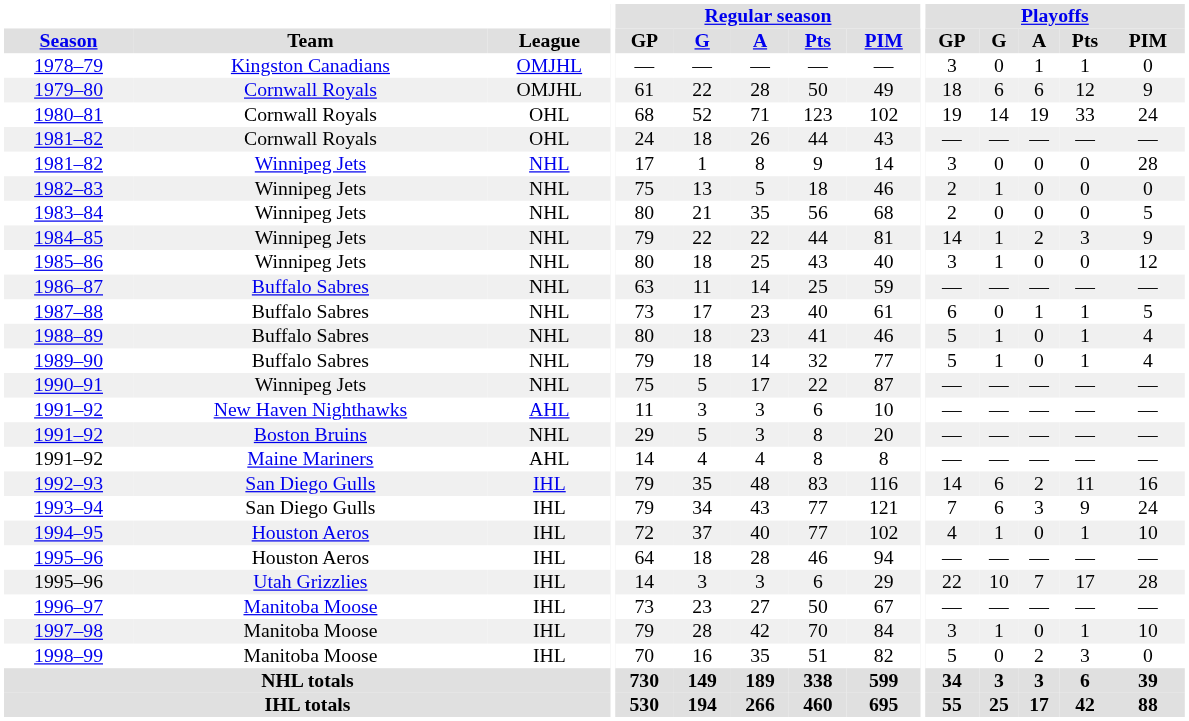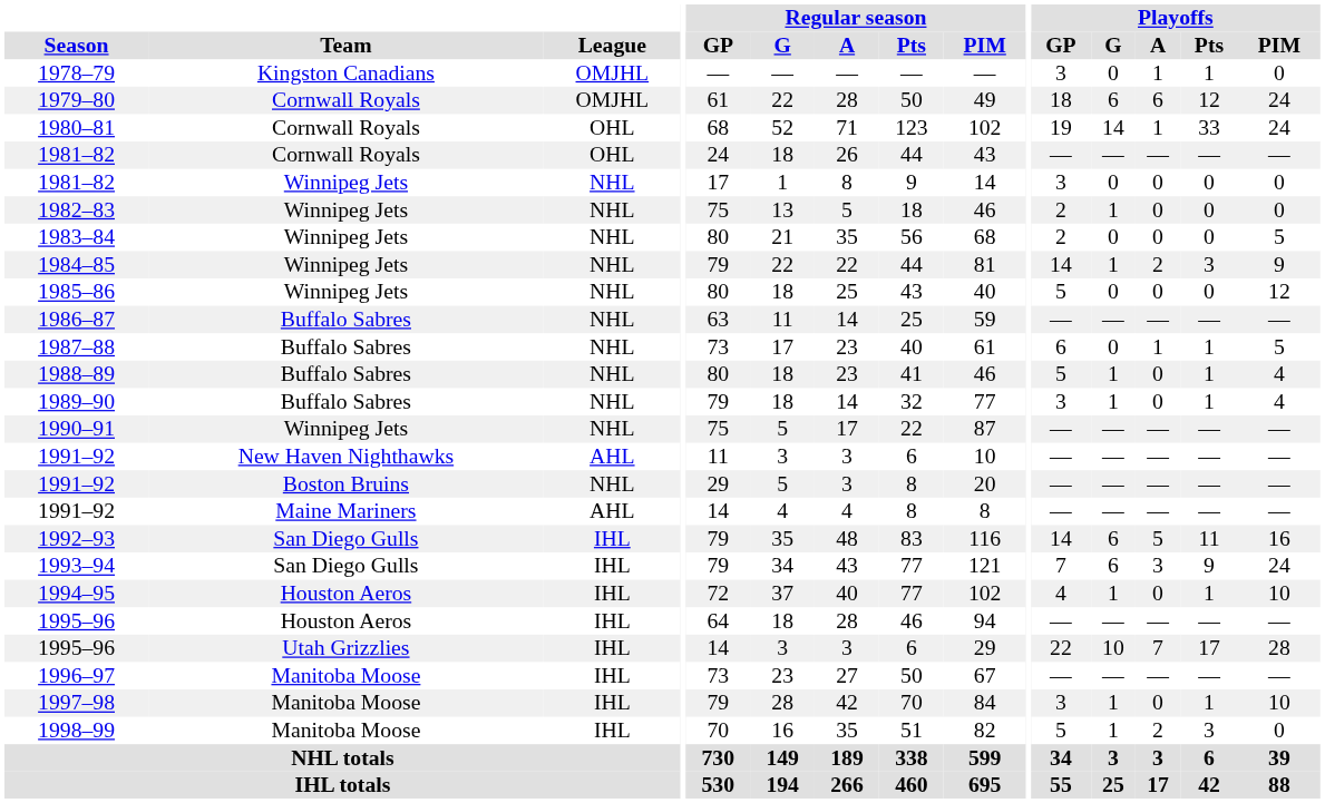1979–80 | Playoffs / PIM: 9 -> 24
1980–81 | Playoffs / A: 19 -> 1
1981–82 / Winnipeg Jets | Playoffs / PIM: 28 -> 0
1985–86 | Playoffs / GP: 3 -> 5
1985–86 | Playoffs / G: 1 -> 0
1989–90 | Playoffs / GP: 5 -> 3
1992–93 | Playoffs / A: 2 -> 5
1998–99 | Playoffs / G: 0 -> 1
